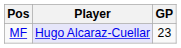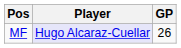MF | GP: 23 -> 26
